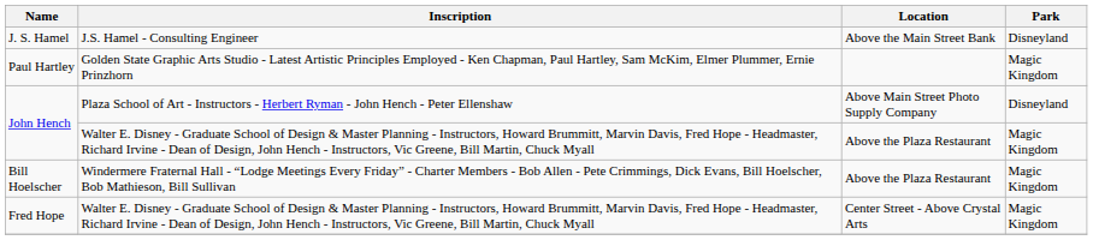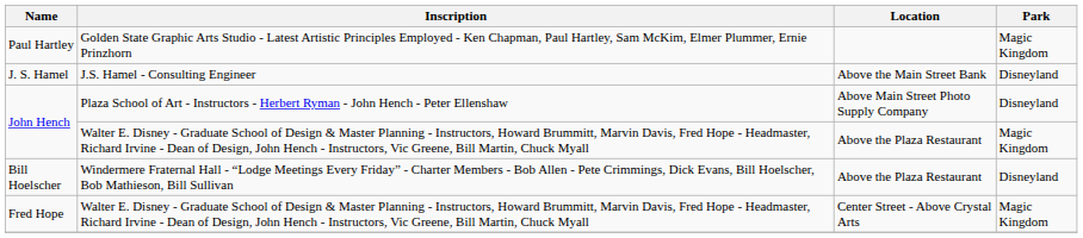rows swapped: J. S. Hamel <-> Paul Hartley
Bill Hoelscher | Park: Magic Kingdom -> Disneyland
